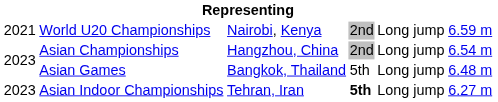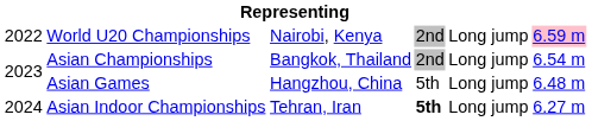World U20 Championships | column 1: 2021 -> 2022
World U20 Championships | column 6: no background -> pink background
Asian Championships | column 3: Hangzhou, China -> Bangkok, Thailand
Asian Games | column 3: Bangkok, Thailand -> Hangzhou, China
Asian Indoor Championships | column 1: 2023 -> 2024
